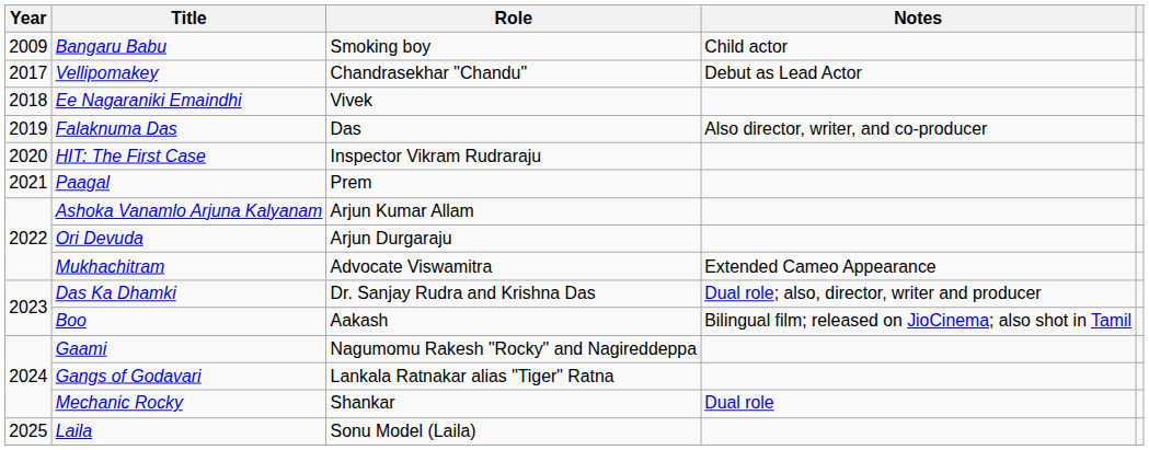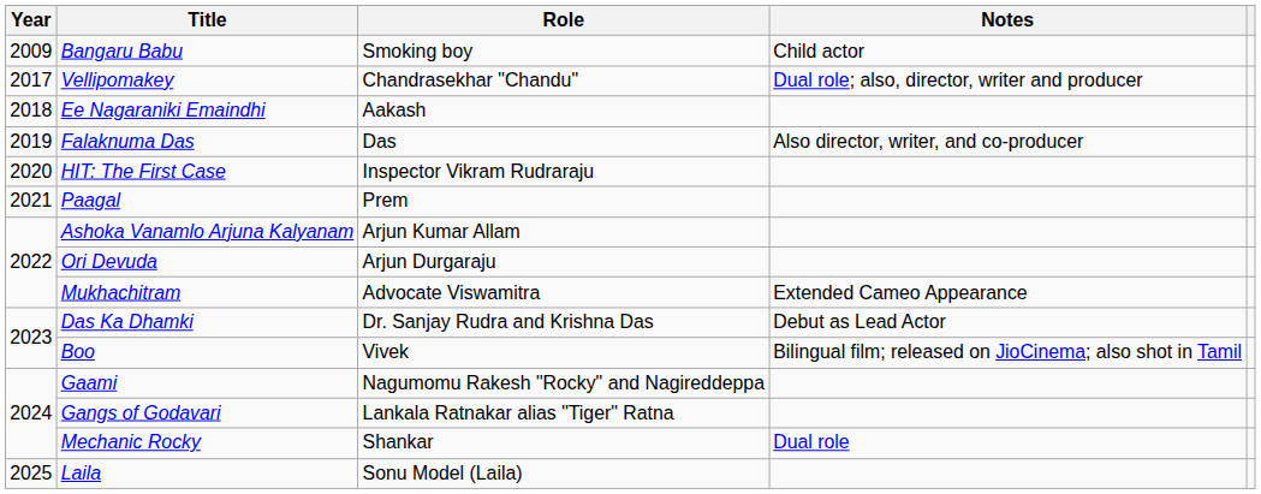Vellipomakey | Notes: Debut as Lead Actor -> Dual role; also, director, writer and producer
Ee Nagaraniki Emaindhi | Role: Vivek -> Aakash
Das Ka Dhamki | Notes: Dual role; also, director, writer and producer -> Debut as Lead Actor
Boo | Role: Aakash -> Vivek
